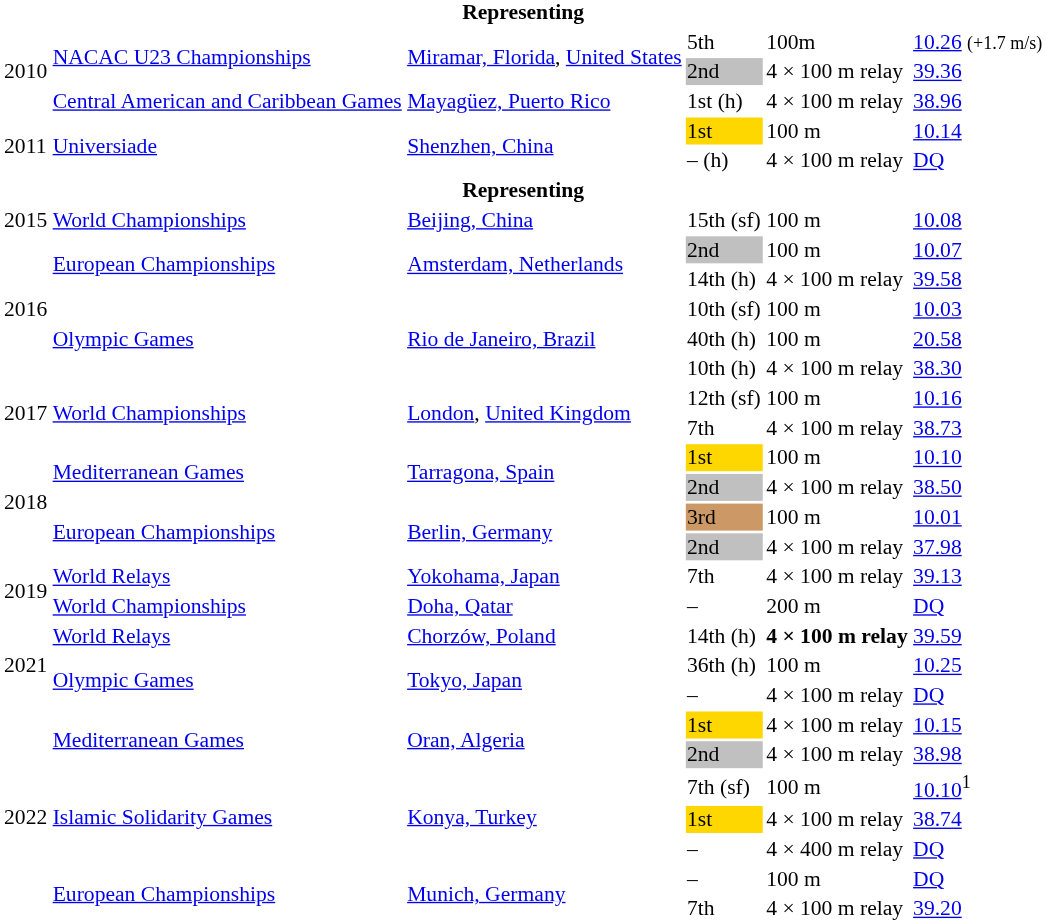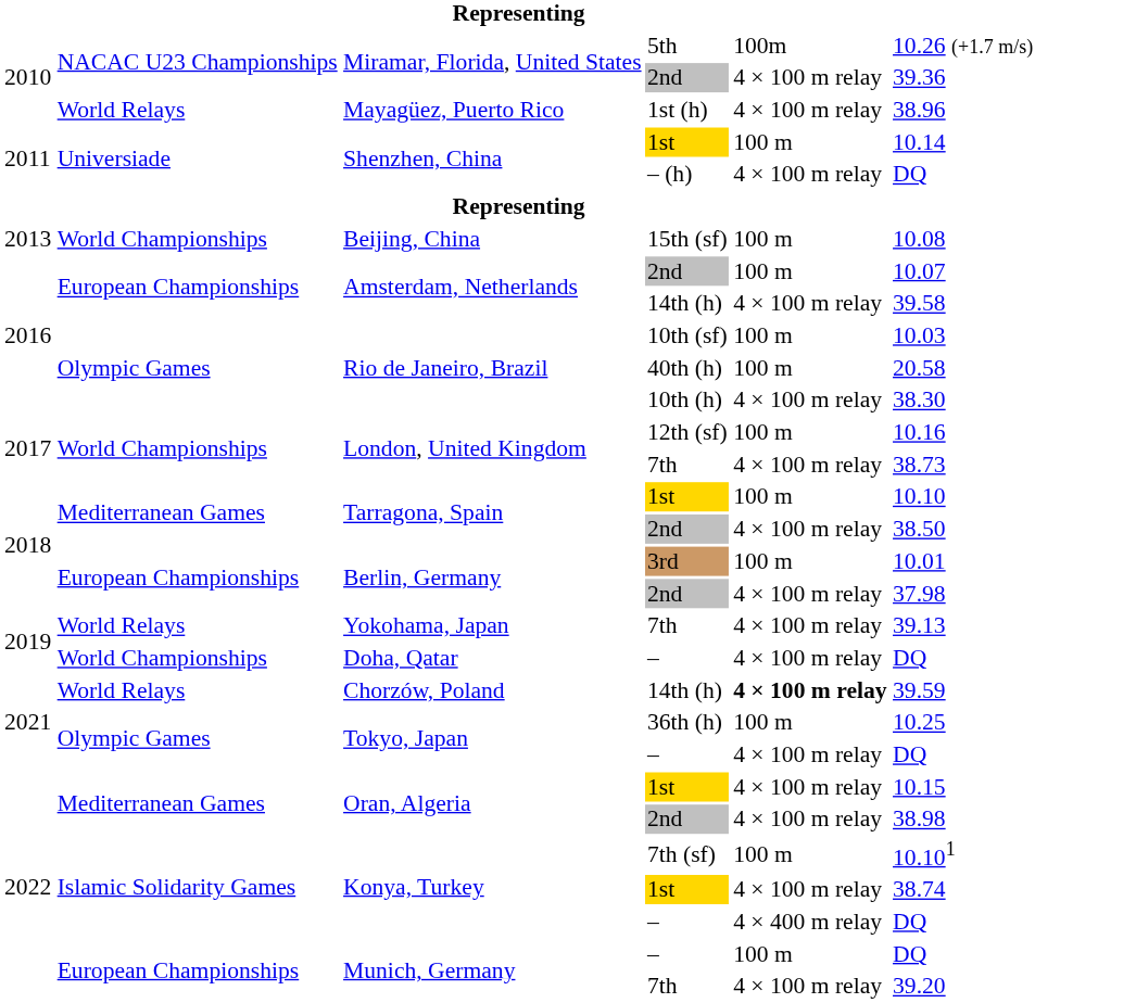Mayagüez, Puerto Rico | column 2: Central American and Caribbean Games -> World Relays
Beijing, China | column 1: 2015 -> 2013
Doha, Qatar | column 5: 200 m -> 4 × 100 m relay
